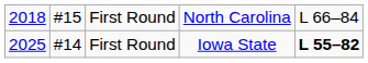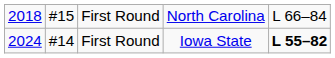First Round / Iowa State | column 1: 2025 -> 2024
